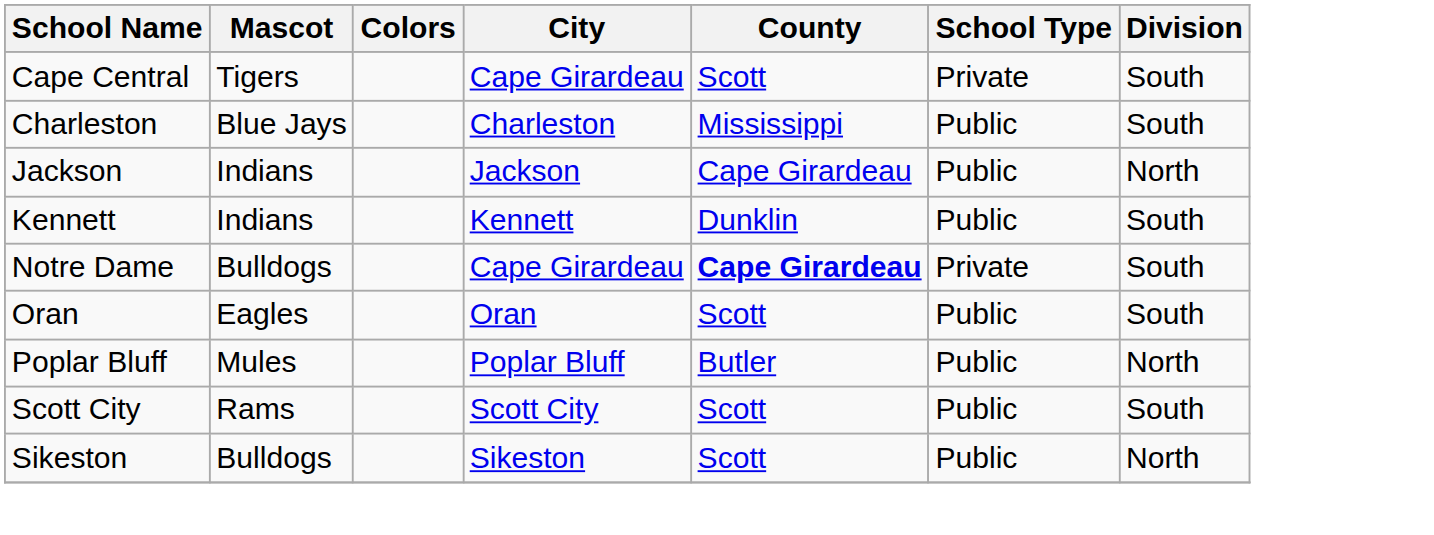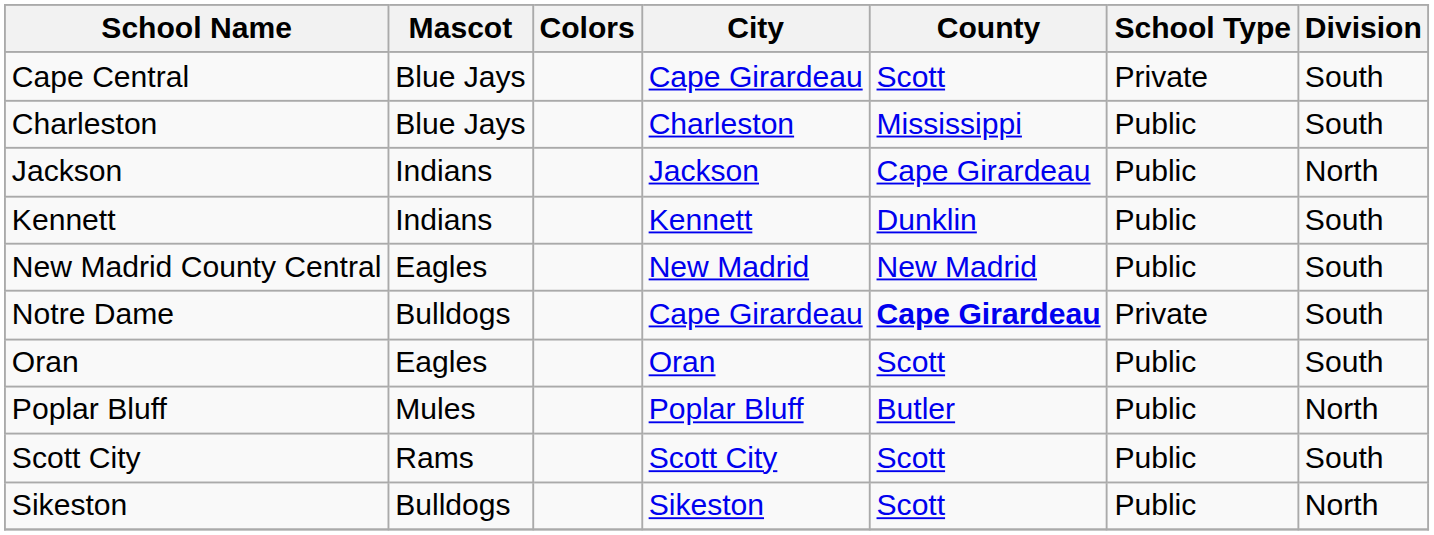Cape Central | Mascot: Tigers -> Blue Jays
+ row: New Madrid County Central | Eagles | New Madrid | New Madrid | Public | South
